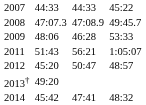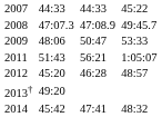2009 | column 5: 46:28 -> 50:47
2012 | column 5: 50:47 -> 46:28
